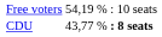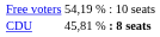CDU | column 2: 43,77 % -> 45,81 %
